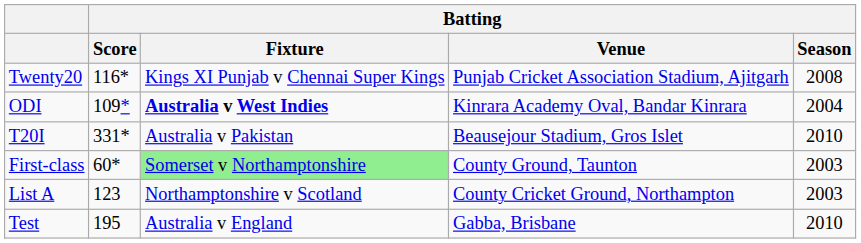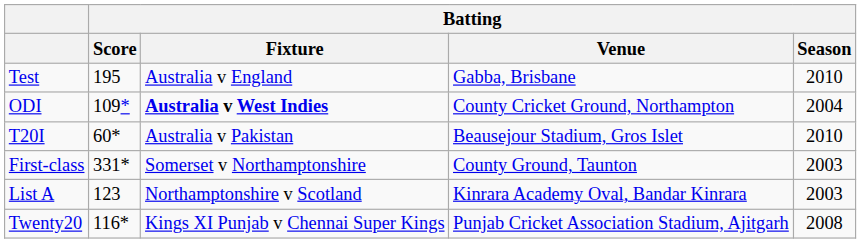rows swapped: Test <-> Twenty20
ODI | Batting / Venue: Kinrara Academy Oval, Bandar Kinrara -> County Cricket Ground, Northampton
T20I | Batting / Score: 331* -> 60*
First-class | Batting / Score: 60* -> 331*
First-class | Batting / Fixture: lightgreen background -> no background
List A | Batting / Venue: County Cricket Ground, Northampton -> Kinrara Academy Oval, Bandar Kinrara
